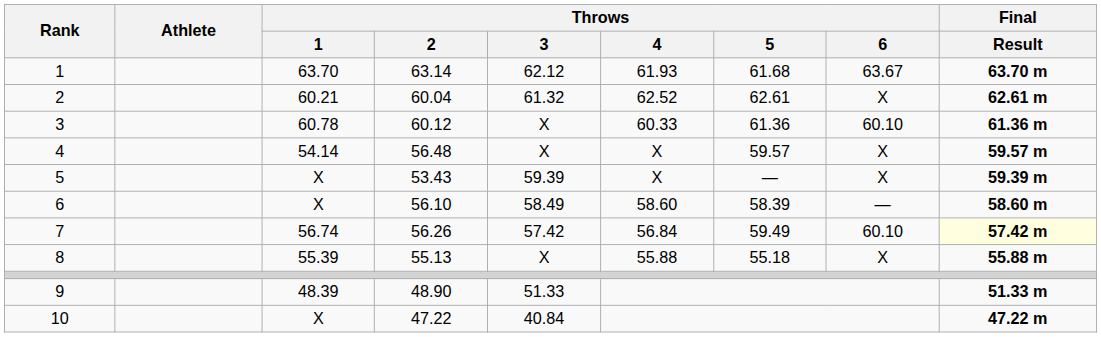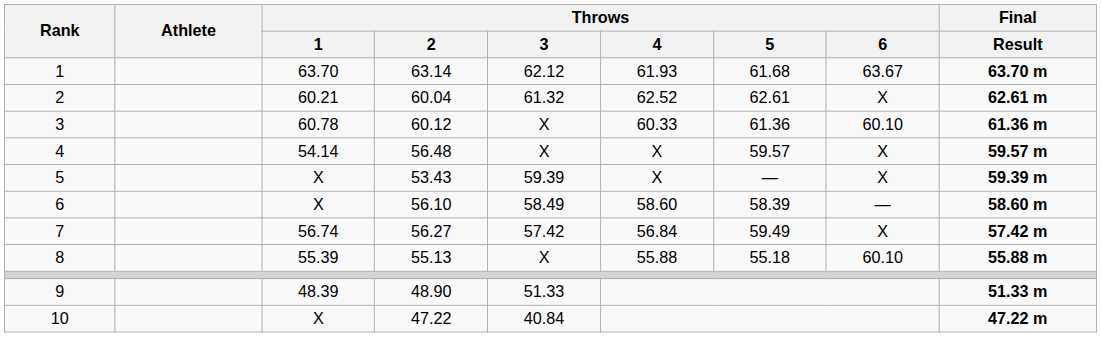7 | Throws / 2: 56.26 -> 56.27
7 | Throws / 6: 60.10 -> X
7 | Final / Result: lightyellow background -> no background
8 | Throws / 6: X -> 60.10
